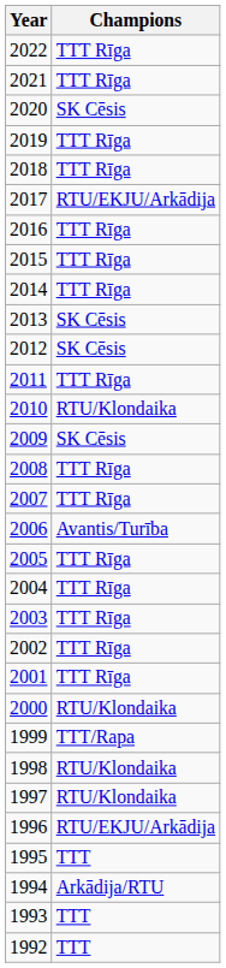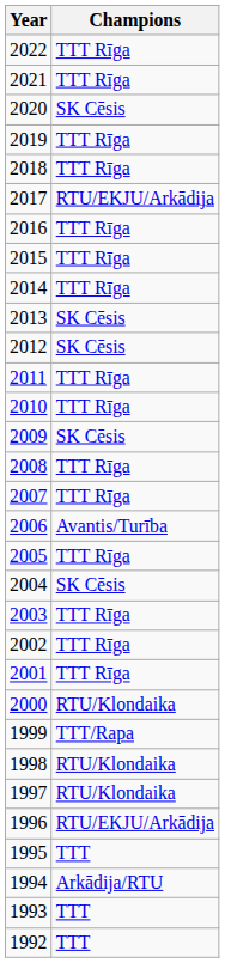2010 | Champions: RTU/Klondaika -> TTT Rīga
2004 | Champions: TTT Rīga -> SK Cēsis
